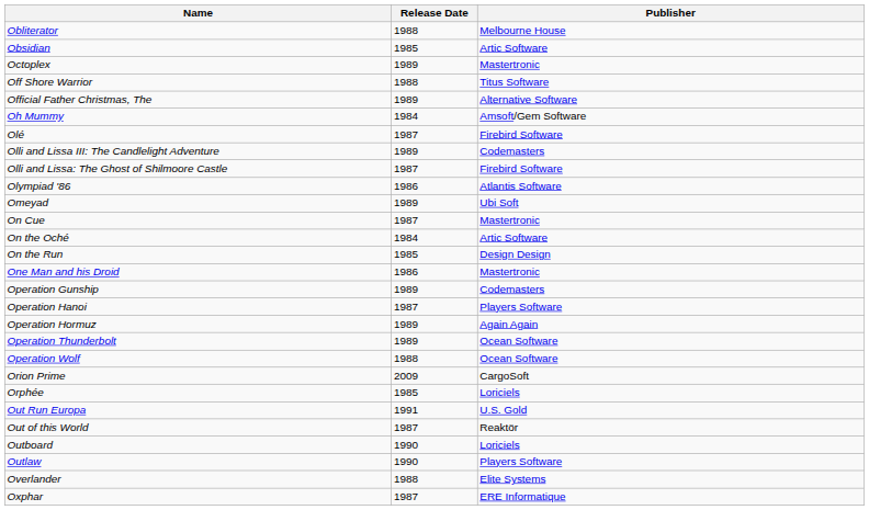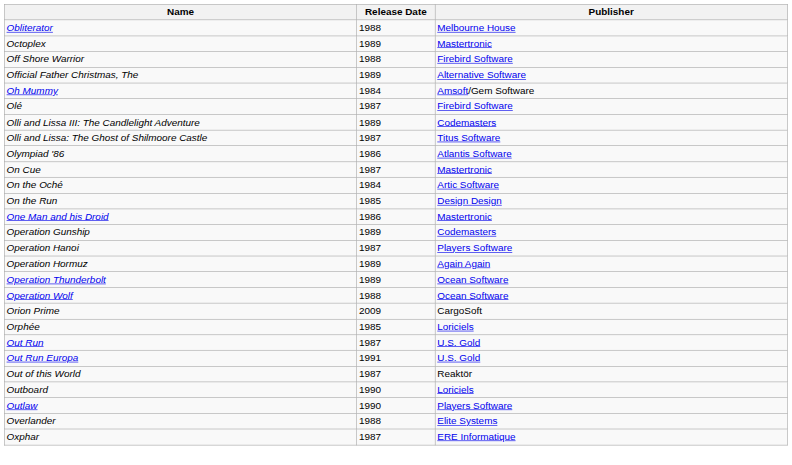- row: Obsidian | 1985 | Artic Software
Off Shore Warrior | Publisher: Titus Software -> Firebird Software
Olli and Lissa: The Ghost of Shilmoore Castle | Publisher: Firebird Software -> Titus Software
- row: Omeyad | 1989 | Ubi Soft
+ row: Out Run | 1987 | U.S. Gold
